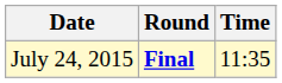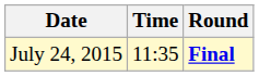columns swapped: Time <-> Round
